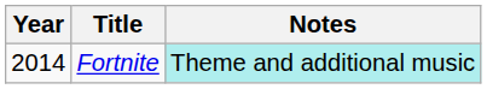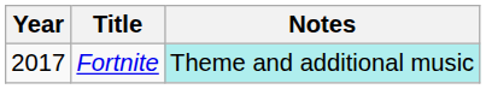Fortnite | Year: 2014 -> 2017
